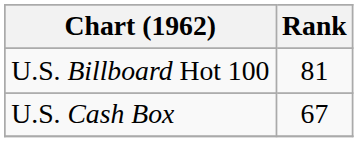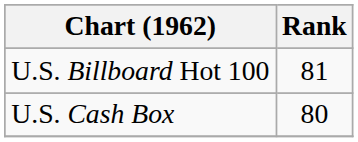U.S. Cash Box | Rank: 67 -> 80
